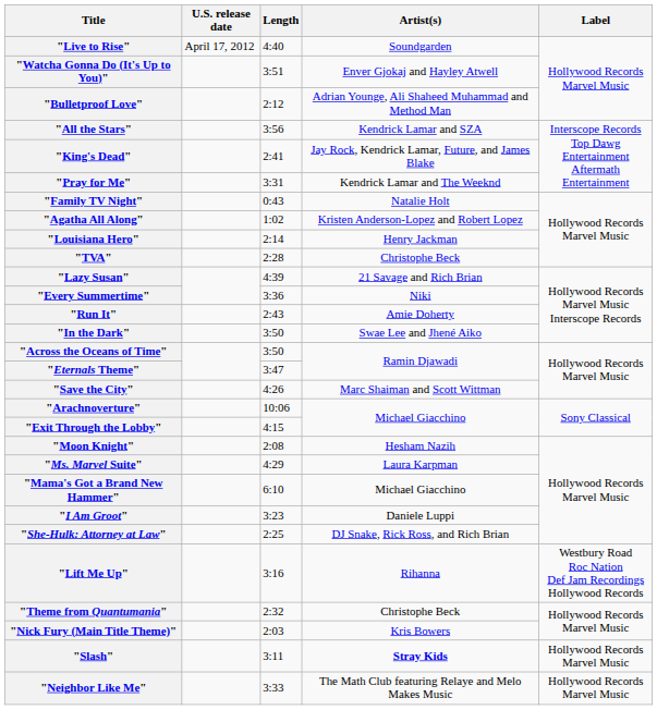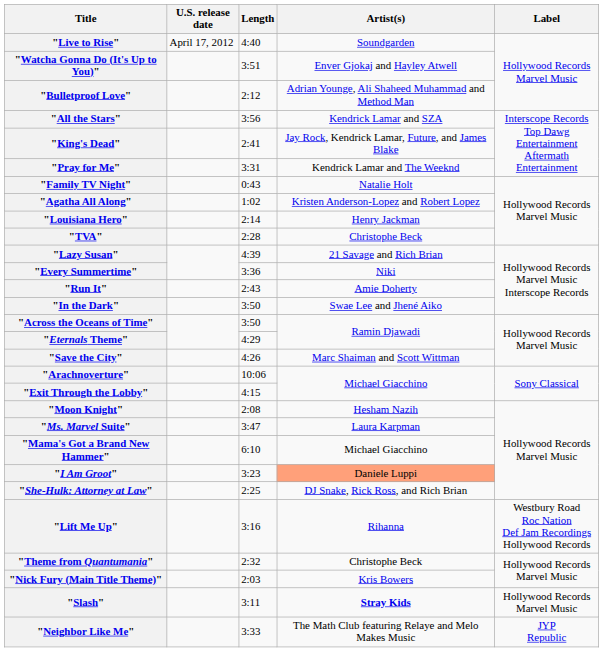"Eternals Theme" | Length: 3:47 -> 4:29
"Ms. Marvel Suite" | Length: 4:29 -> 3:47
"I Am Groot" | Artist(s): no background -> lightsalmon background
"Neighbor Like Me" | Label: Hollywood Records Marvel Music -> JYP Republic
